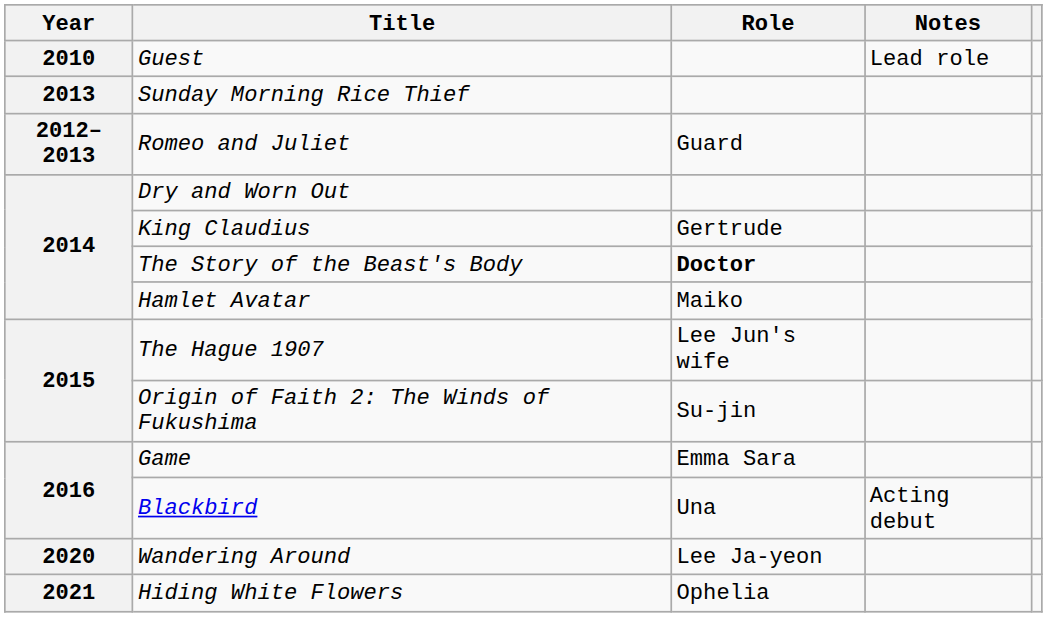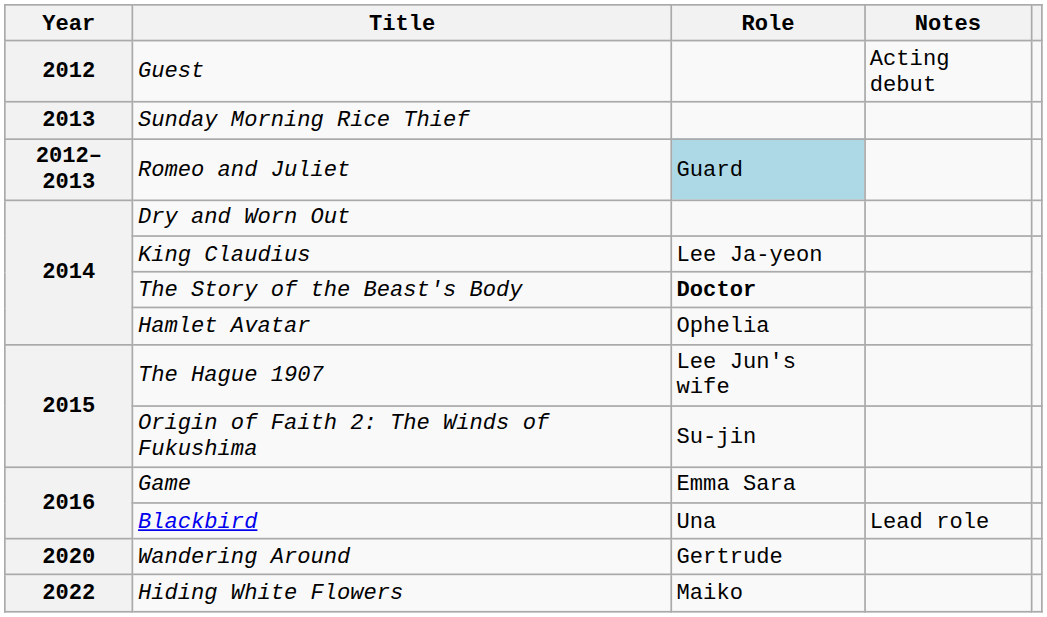Guest | Year: 2010 -> 2012
Guest | Notes: Lead role -> Acting debut
Romeo and Juliet | Role: no background -> lightblue background
King Claudius | Role: Gertrude -> Lee Ja-yeon
Hamlet Avatar | Role: Maiko -> Ophelia
Blackbird | Notes: Acting debut -> Lead role
Wandering Around | Role: Lee Ja-yeon -> Gertrude
Hiding White Flowers | Year: 2021 -> 2022
Hiding White Flowers | Role: Ophelia -> Maiko
